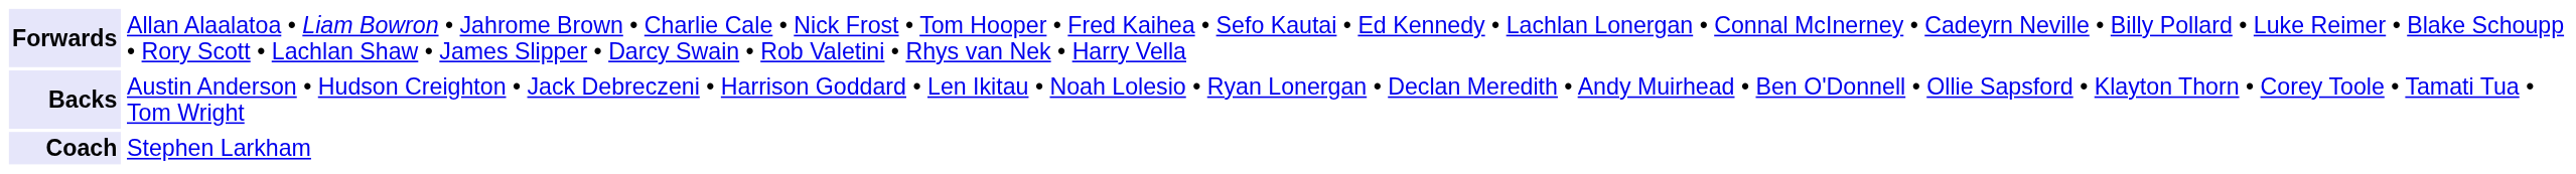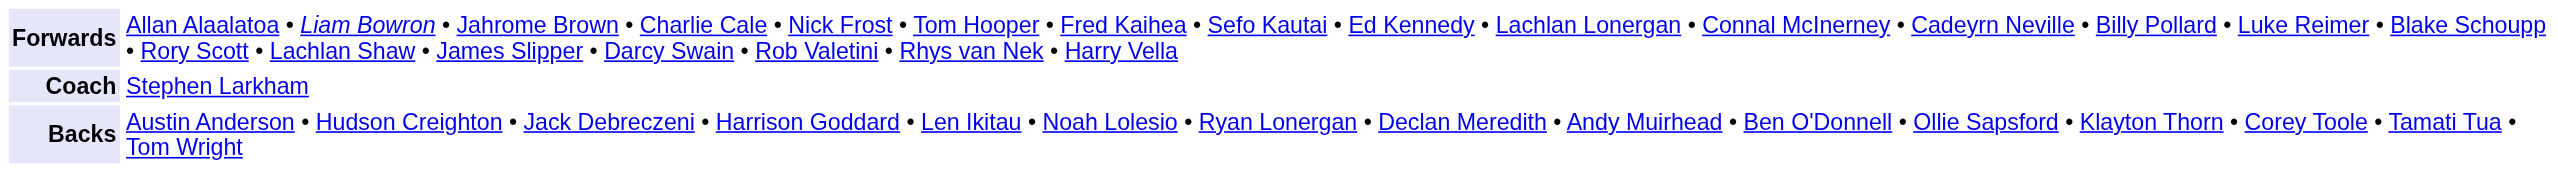rows swapped: Backs <-> Coach
